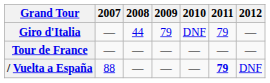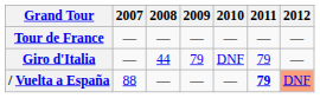rows swapped: Giro d'Italia <-> Tour de France
/ Vuelta a España | 2012: no background -> lightsalmon background
